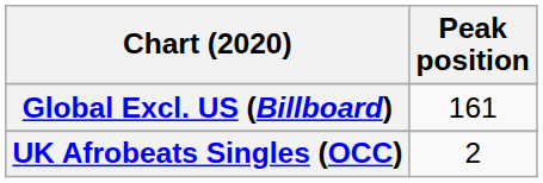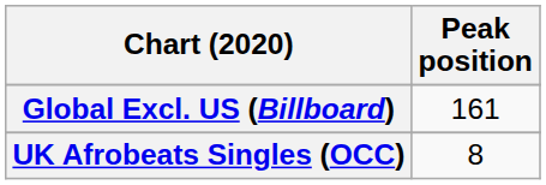UK Afrobeats Singles (OCC) | Peak position: 2 -> 8
